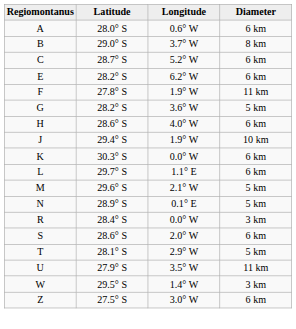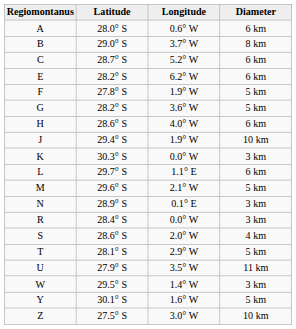F | Diameter: 11 km -> 5 km
K | Diameter: 6 km -> 3 km
N | Diameter: 5 km -> 3 km
S | Diameter: 6 km -> 4 km
+ row: Y | 30.1° S | 1.6° W | 5 km
Z | Diameter: 6 km -> 10 km
